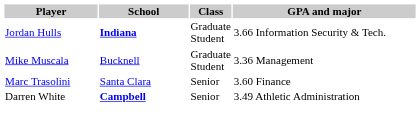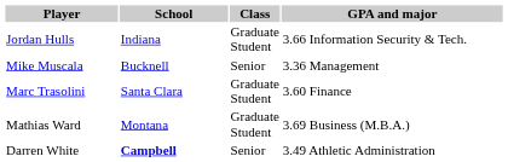Jordan Hulls | School: bold -> normal
Mike Muscala | Class: Graduate Student -> Senior
Marc Trasolini | Class: Senior -> Graduate Student
+ row: Mathias Ward | Montana | Graduate Student | 3.69 Business (M.B.A.)
